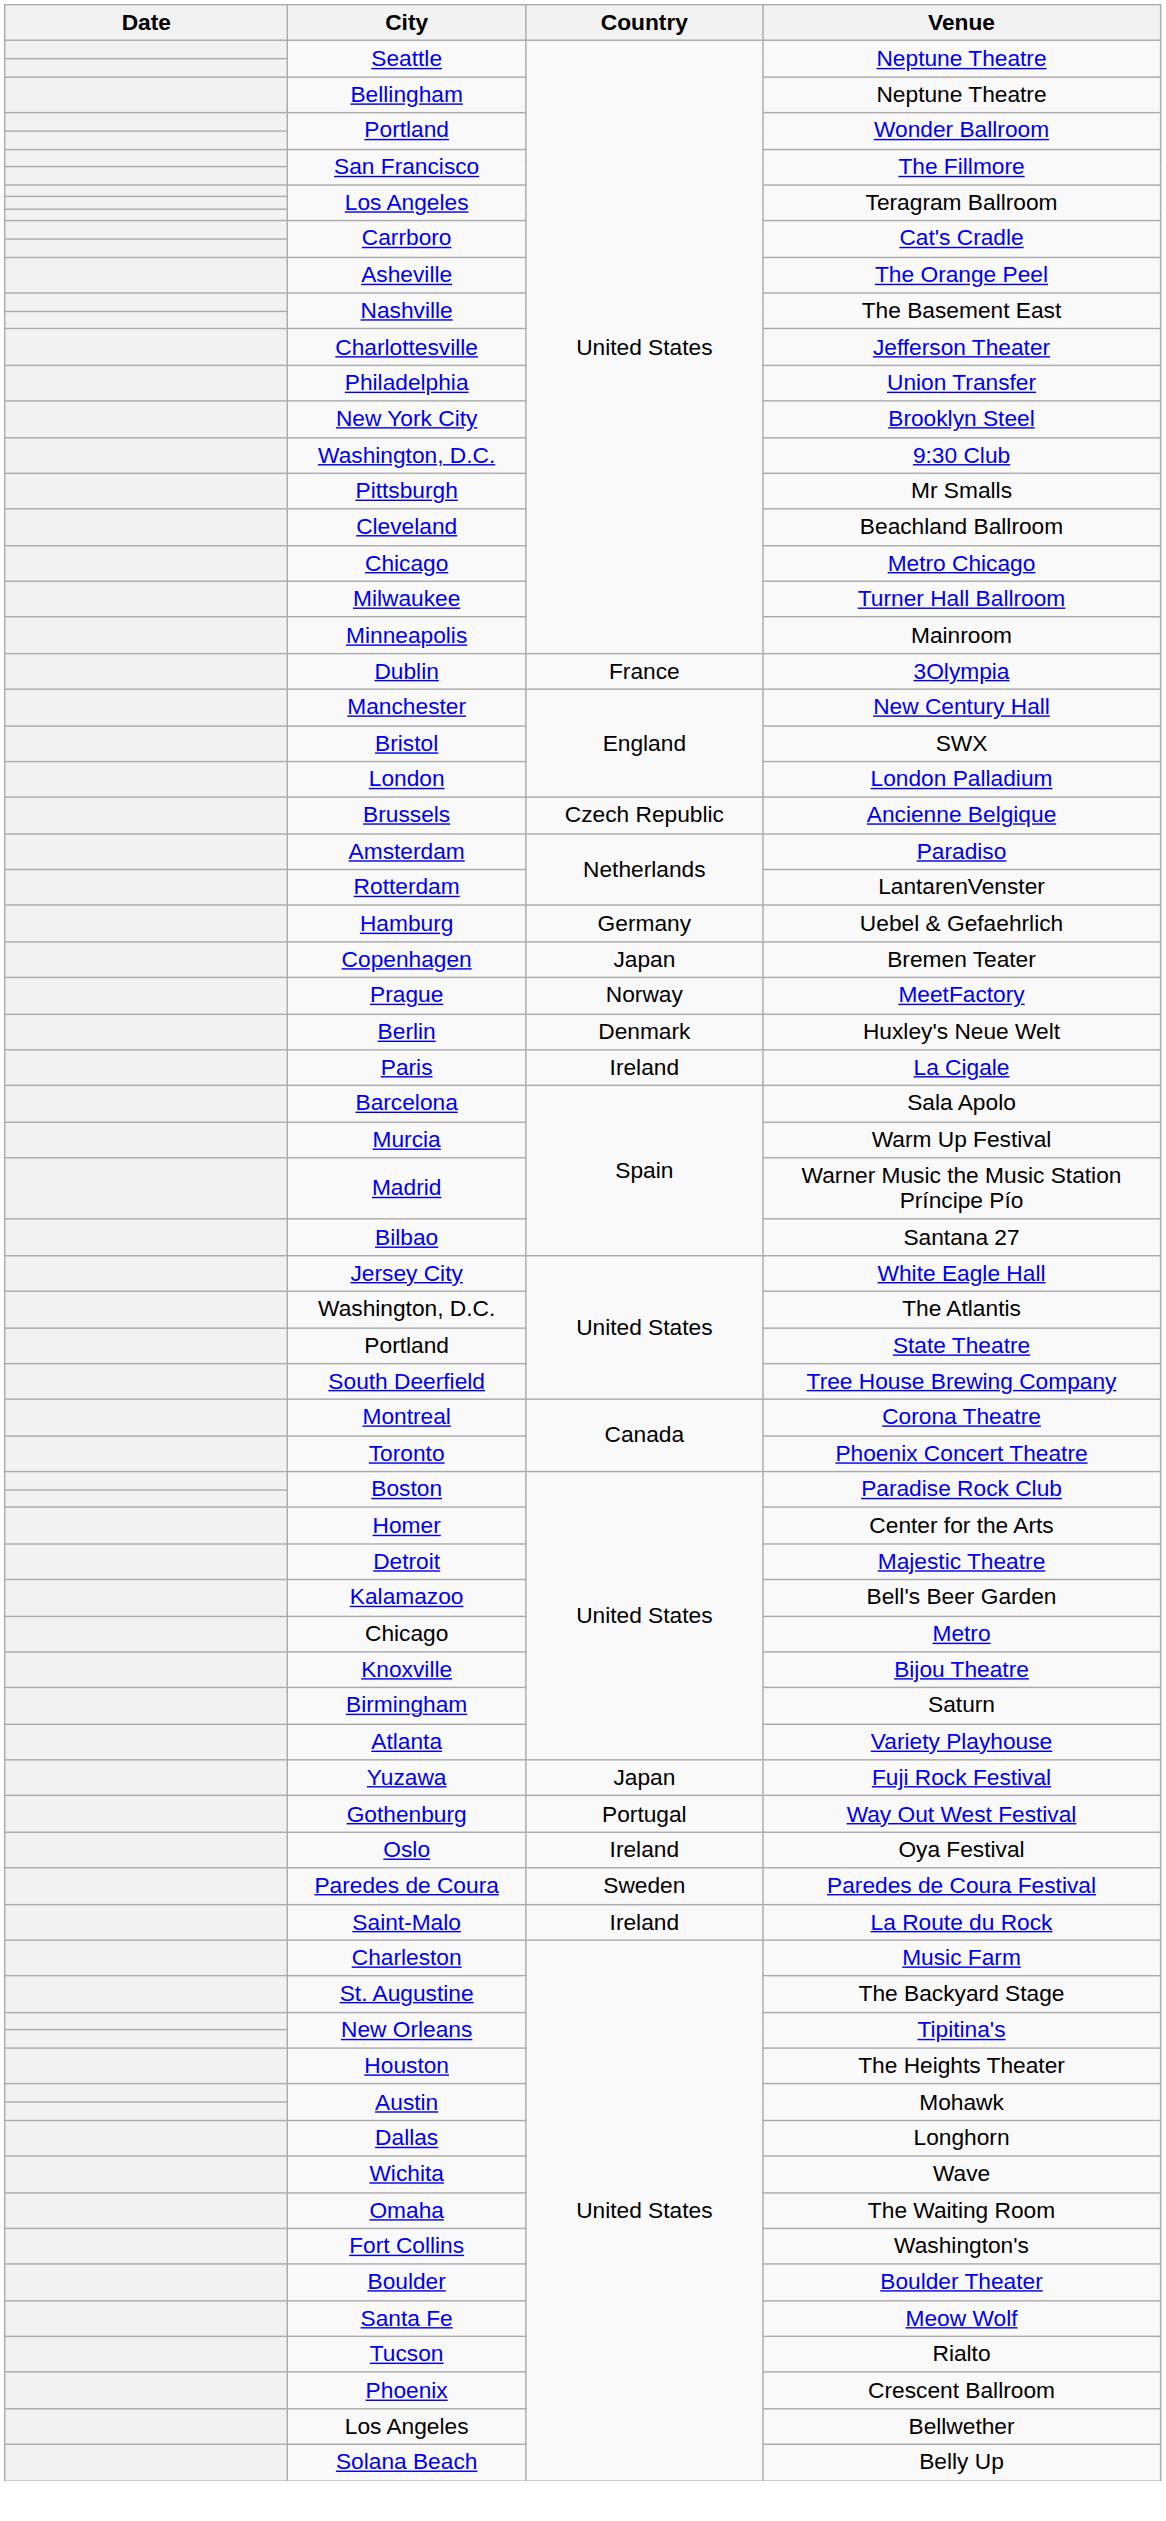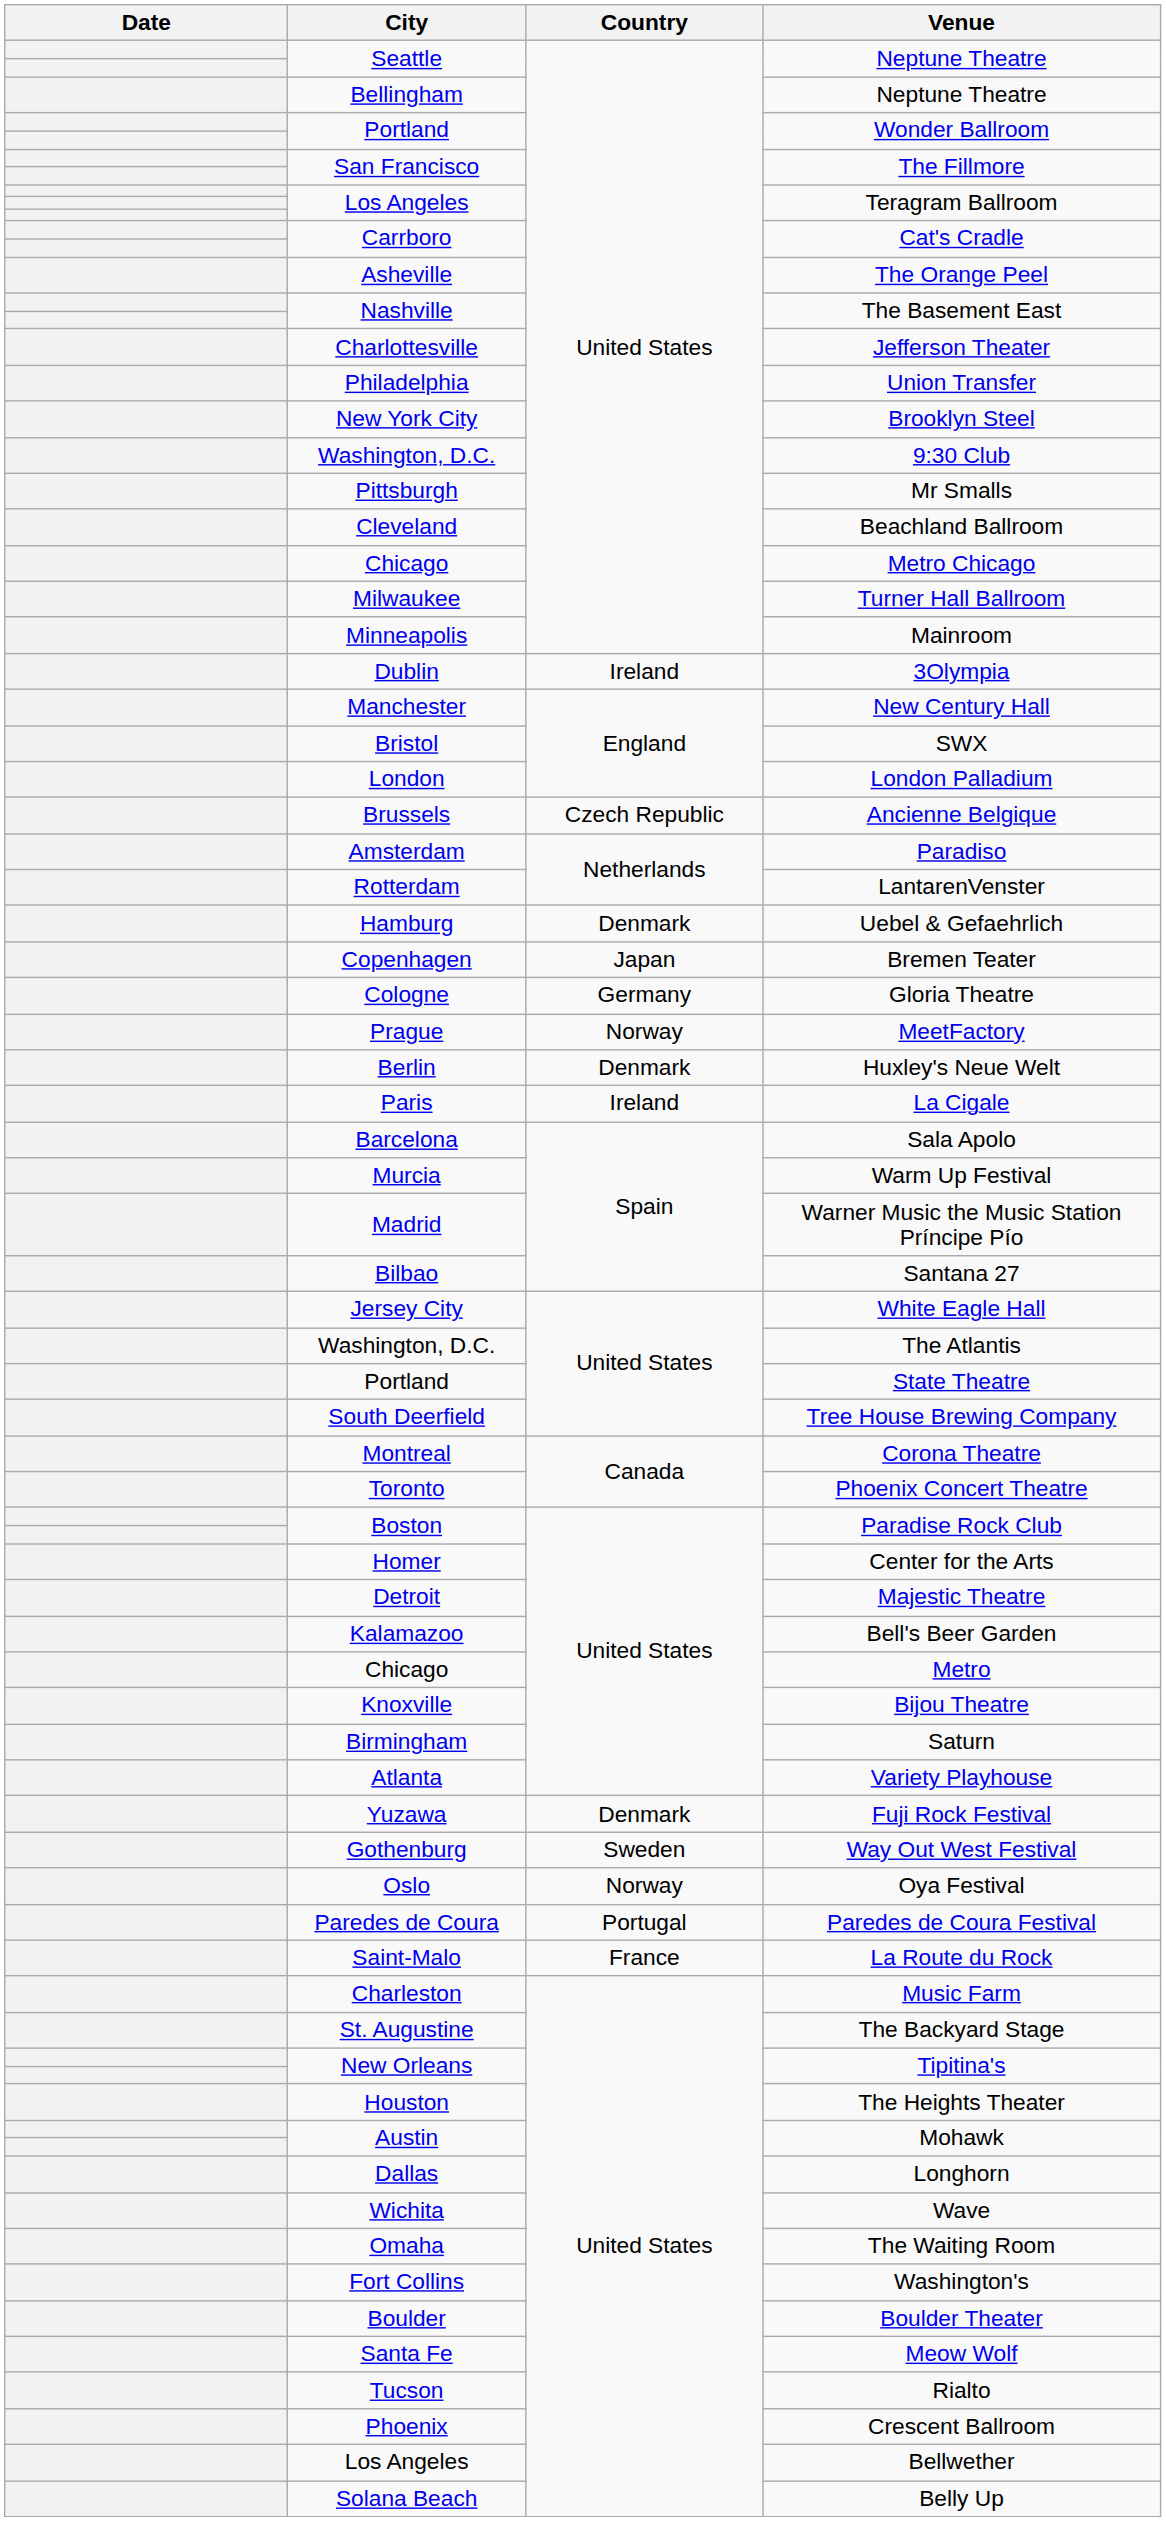3Olympia | Country: France -> Ireland
Uebel & Gefaehrlich | Country: Germany -> Denmark
+ row: Cologne | Germany | Gloria Theatre
Fuji Rock Festival | Country: Japan -> Denmark
Way Out West Festival | Country: Portugal -> Sweden
Oya Festival | Country: Ireland -> Norway
Paredes de Coura Festival | Country: Sweden -> Portugal
La Route du Rock | Country: Ireland -> France
